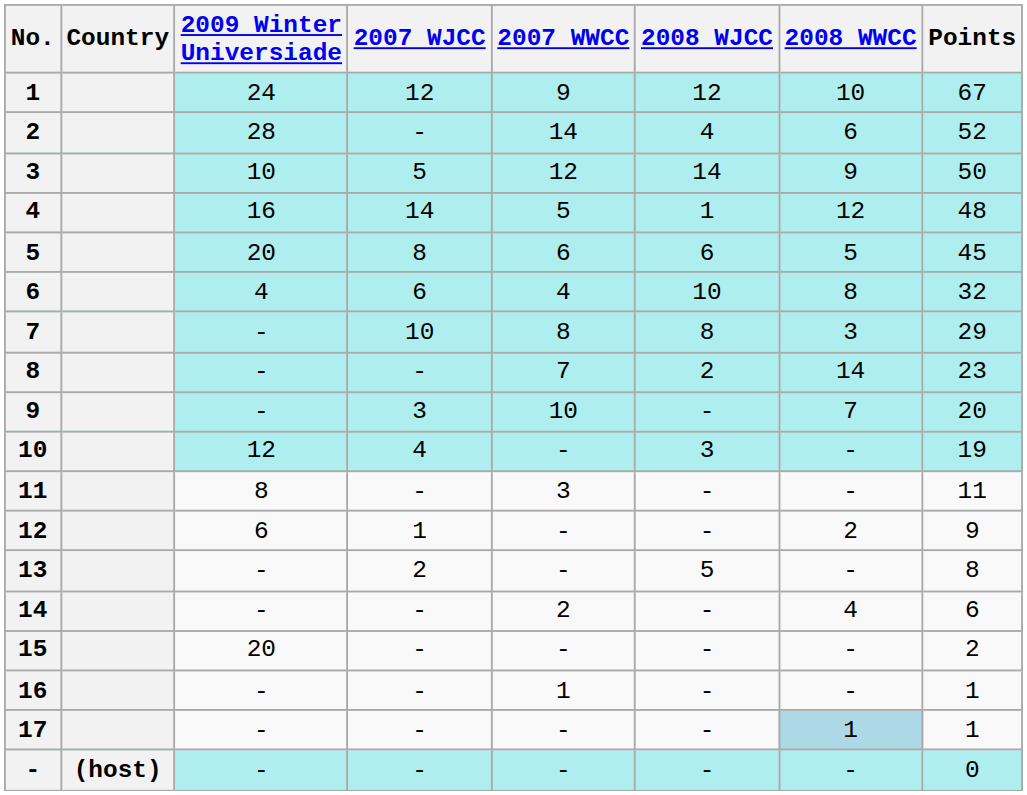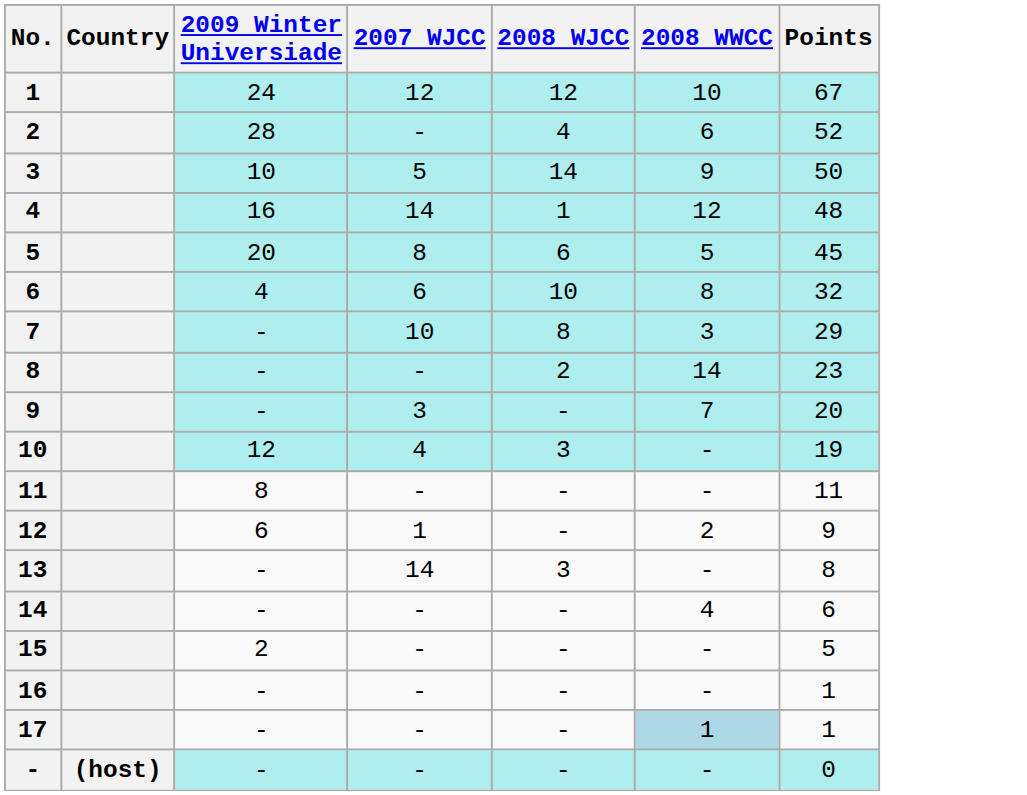- column: 2007 WWCC | 9 | 14 | 12 | 5 | 6 | 4 | 8 | 7 | 10 | - | 3 | - | - | 2 | - | 1 | - | -
13 | 2007 WJCC: 2 -> 14
13 | 2008 WJCC: 5 -> 3
15 | 2009 Winter Universiade: 20 -> 2
15 | Points: 2 -> 5
